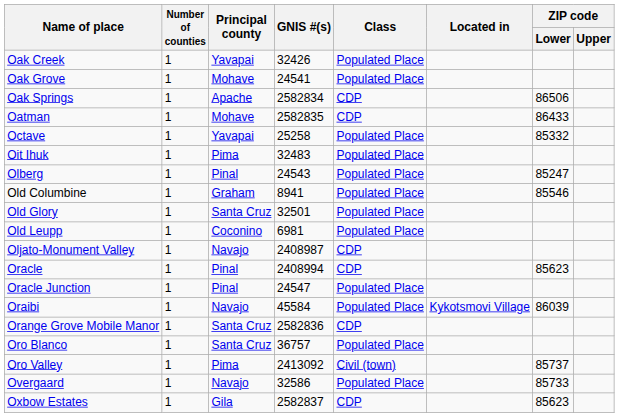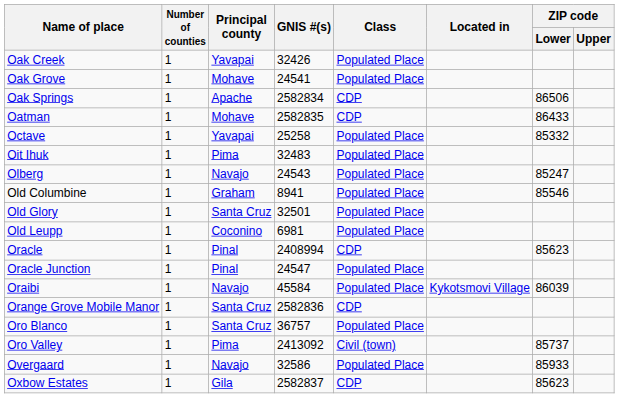Olberg | Principal county: Pinal -> Navajo
- row: Oljato-Monument Valley | 1 | Navajo | 2408987 | CDP
Overgaard | ZIP code / Lower: 85733 -> 85933
